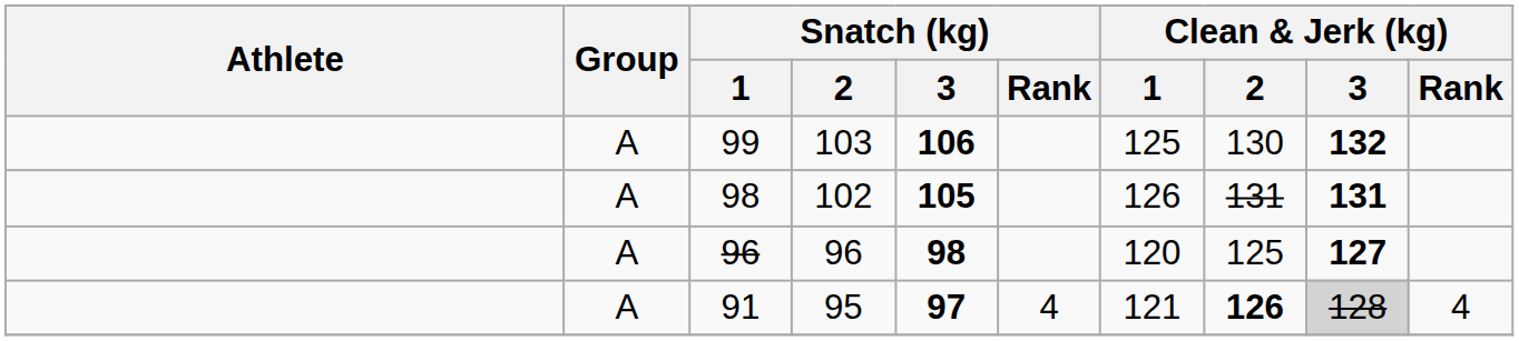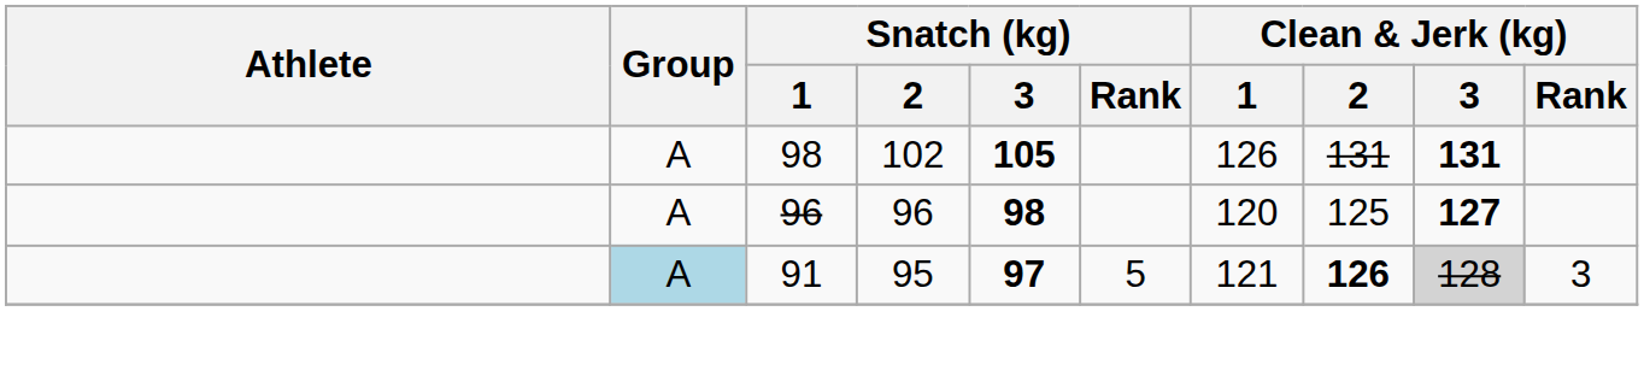- row: A | 99 | 103 | 106 | 125 | 130 | 132
91 | Group: no background -> lightblue background
91 | Snatch (kg) / Rank: 4 -> 5
91 | Clean & Jerk (kg) / Rank: 4 -> 3
